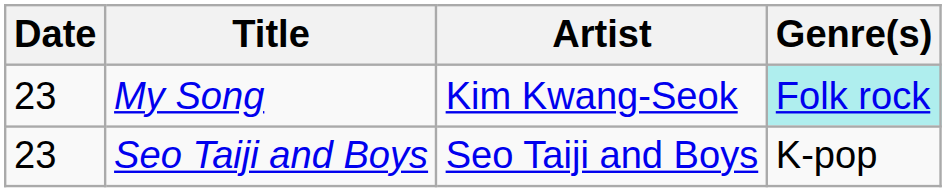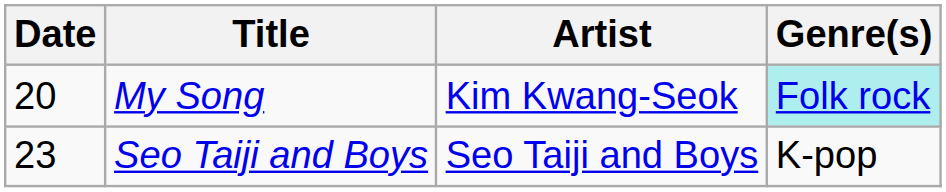My Song | Date: 23 -> 20
